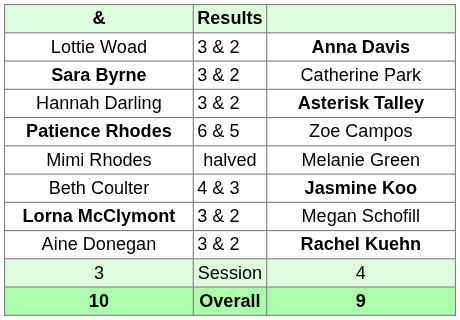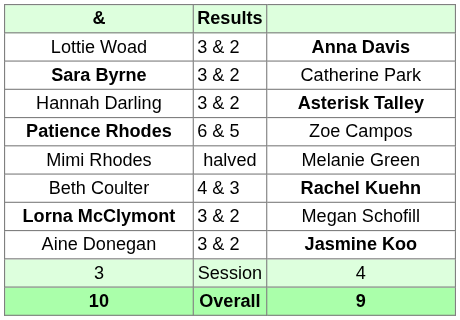Beth Coulter | column 3: Jasmine Koo -> Rachel Kuehn
Aine Donegan | column 3: Rachel Kuehn -> Jasmine Koo
